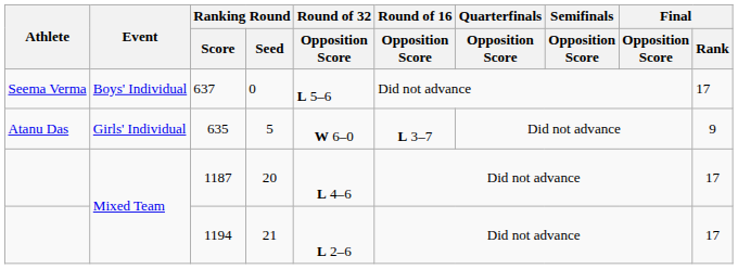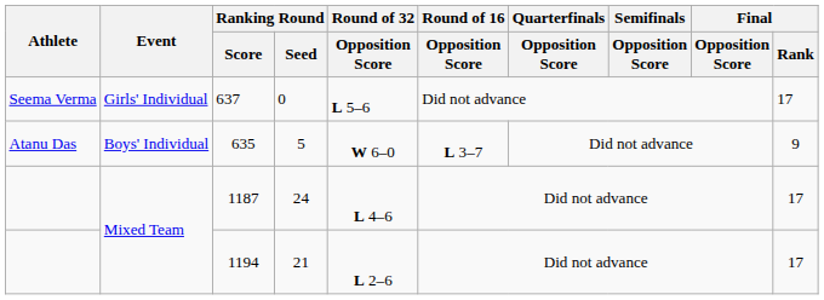637 | Event: Boys' Individual -> Girls' Individual
635 | Event: Girls' Individual -> Boys' Individual
1187 | Ranking Round / Seed: 20 -> 24
